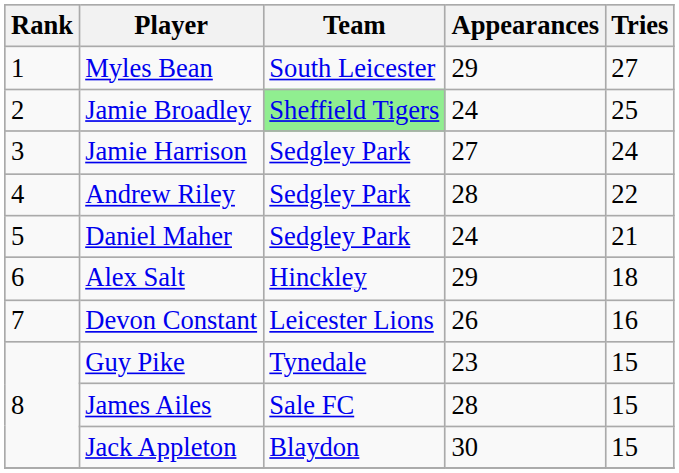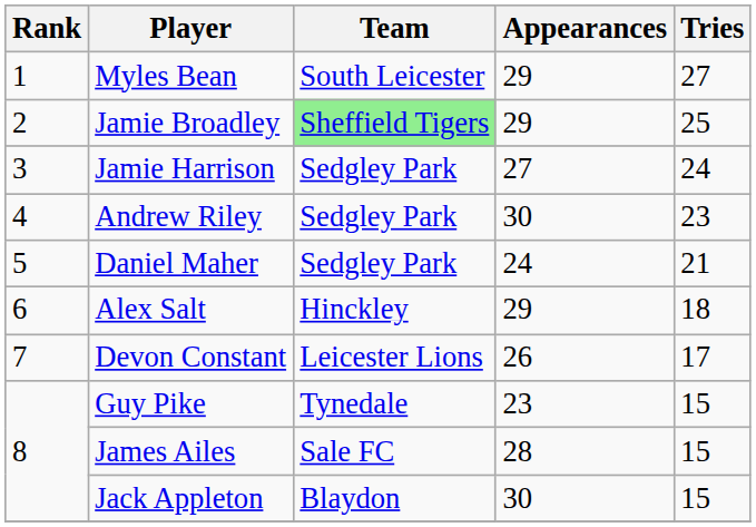Jamie Broadley | Appearances: 24 -> 29
Andrew Riley | Appearances: 28 -> 30
Andrew Riley | Tries: 22 -> 23
Devon Constant | Tries: 16 -> 17
